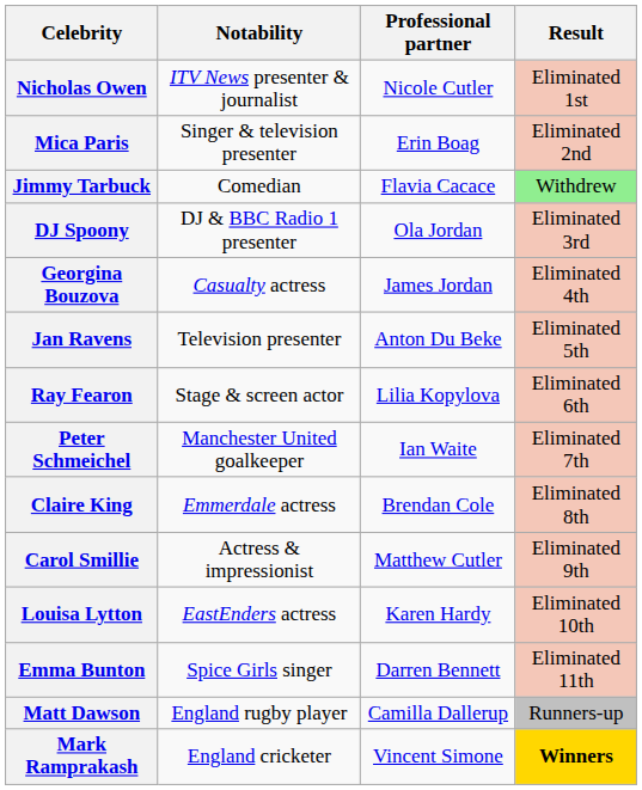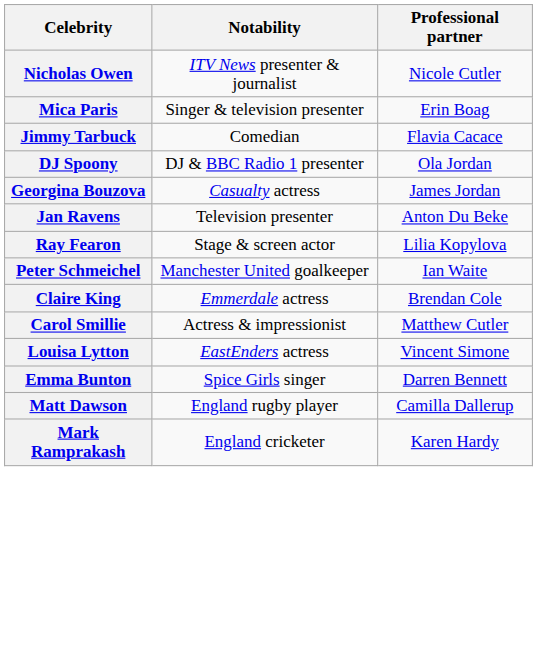- column: Result | Eliminated 1st | Eliminated 2nd | Withdrew | Eliminated 3rd | Eliminated 4th | Eliminated 5th | Eliminated 6th | Eliminated 7th | Eliminated 8th | Eliminated 9th | Eliminated 10th | Eliminated 11th | Runners-up | Winners
Louisa Lytton | Professional partner: Karen Hardy -> Vincent Simone
Mark Ramprakash | Professional partner: Vincent Simone -> Karen Hardy
